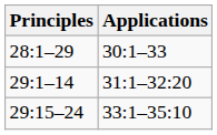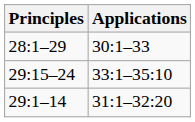rows swapped: 29:1–14 <-> 29:15–24
